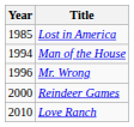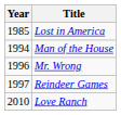Reindeer Games | Year: 2000 -> 1997
